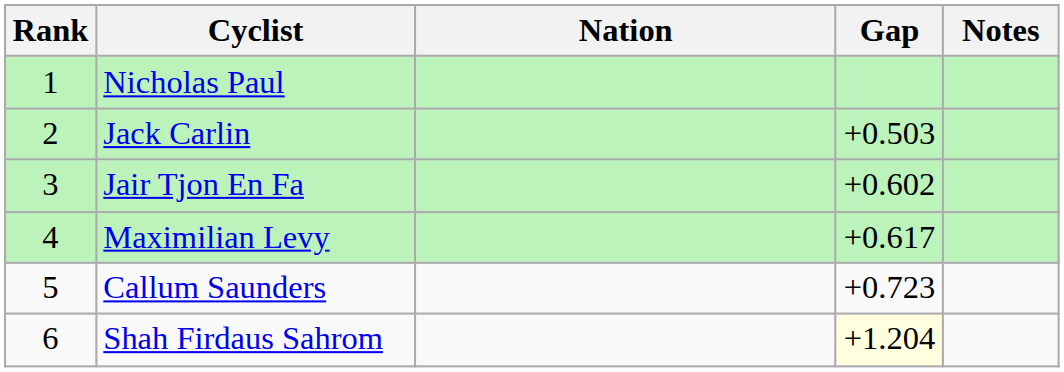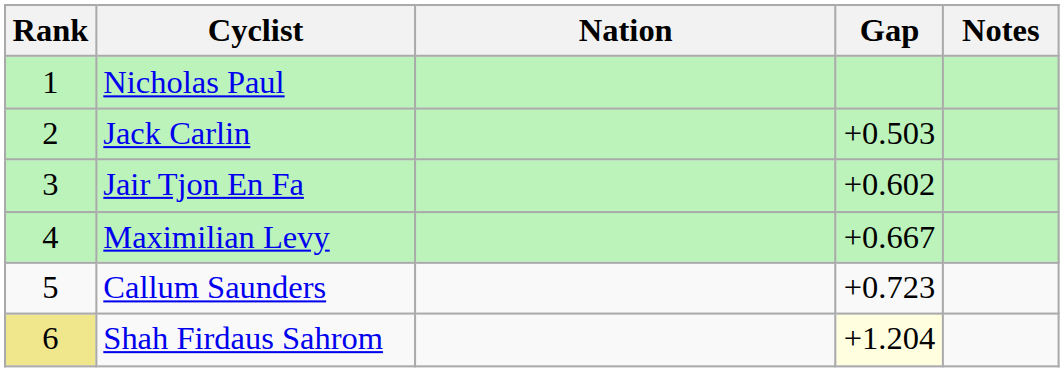Maximilian Levy | Gap: +0.617 -> +0.667
Shah Firdaus Sahrom | Rank: no background -> khaki background
